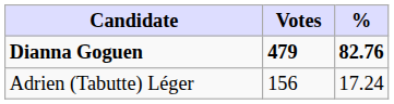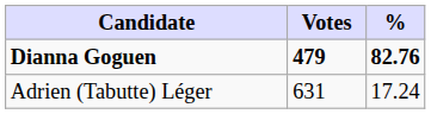Adrien (Tabutte) Léger | Votes: 156 -> 631
